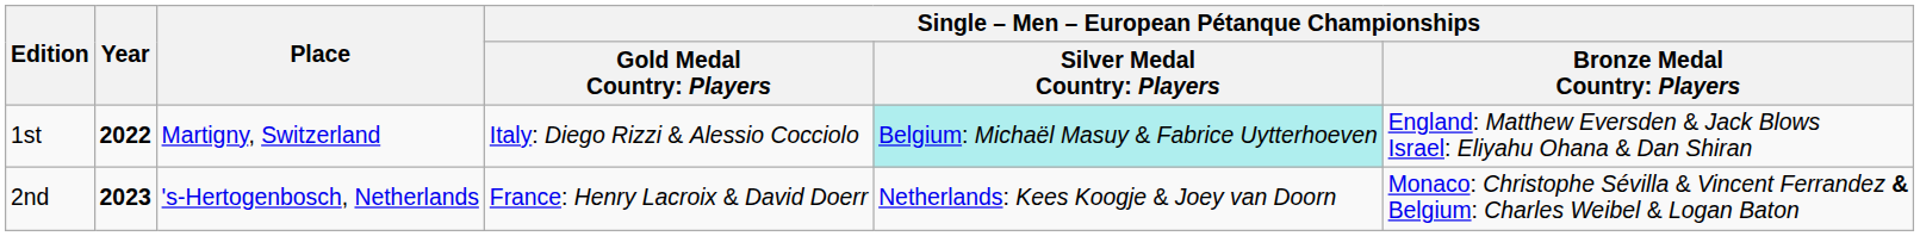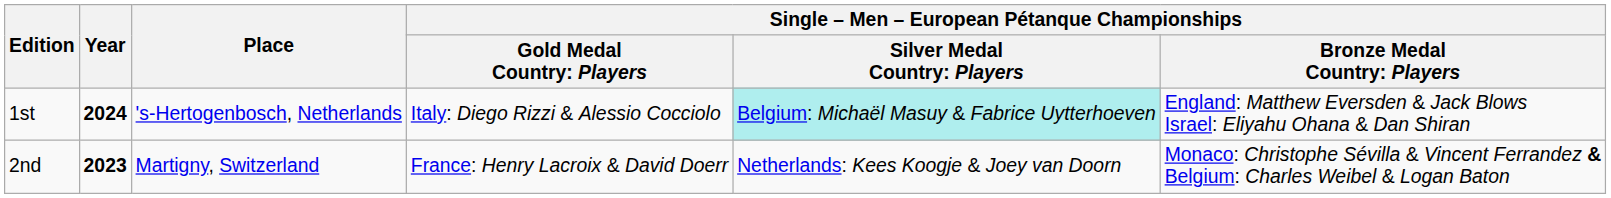1st | Year: 2022 -> 2024
1st | Place: Martigny, Switzerland -> 's-Hertogenbosch, Netherlands
2nd | Place: 's-Hertogenbosch, Netherlands -> Martigny, Switzerland
